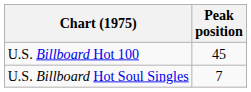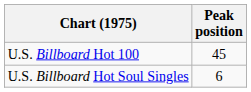U.S. Billboard Hot Soul Singles | Peak position: 7 -> 6
